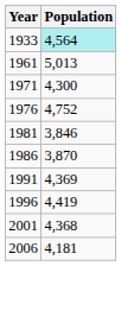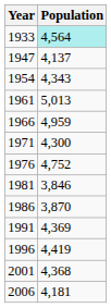+ row: 1947 | 4,137
+ row: 1954 | 4,343
+ row: 1966 | 4,959
